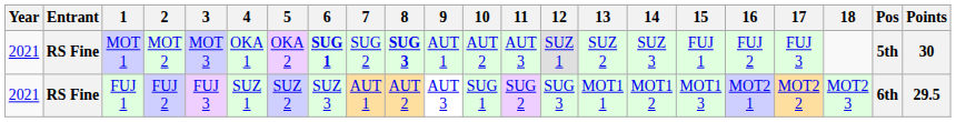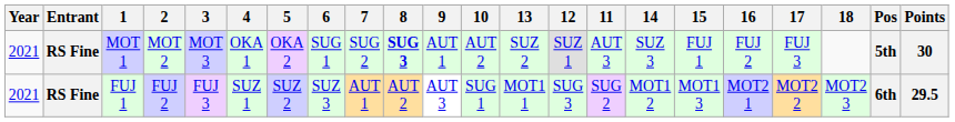columns swapped: 11 <-> 13
MOT 1 | 6: bold -> normal
